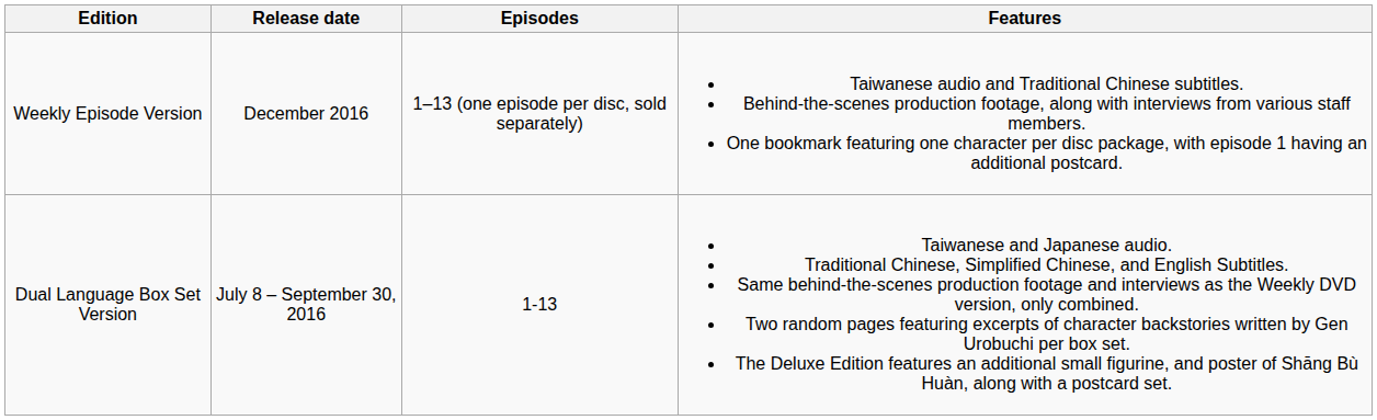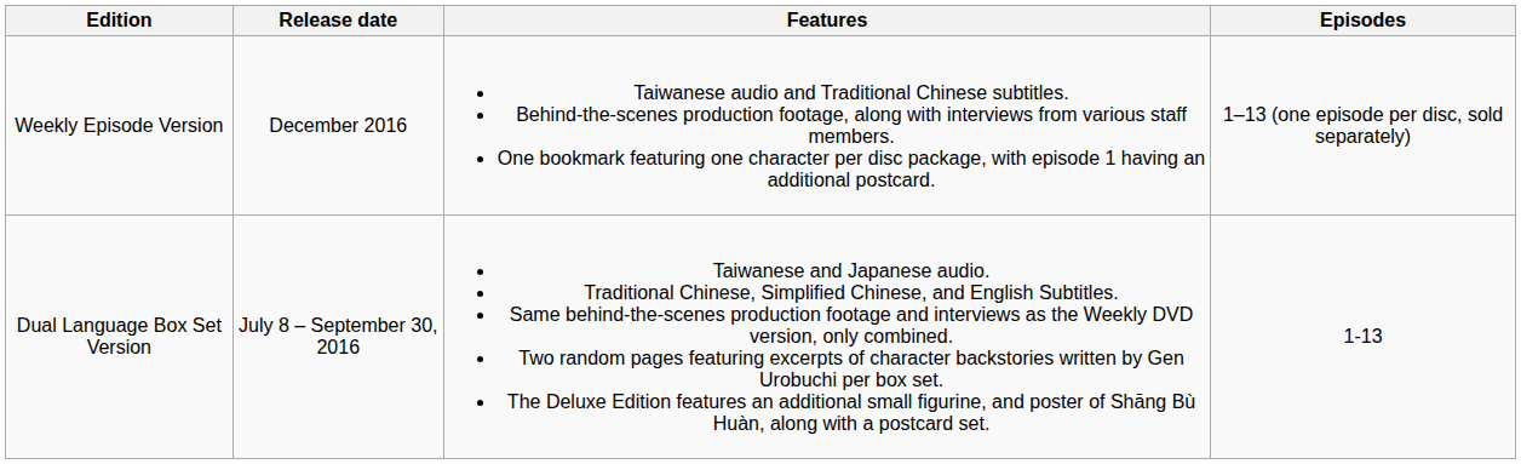columns swapped: Episodes <-> Features
